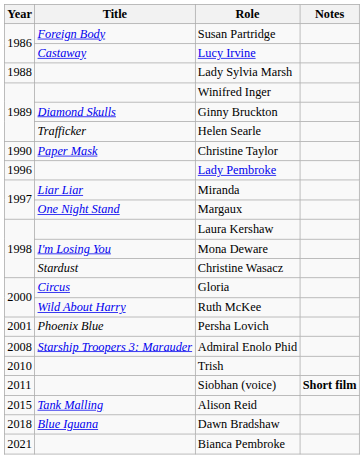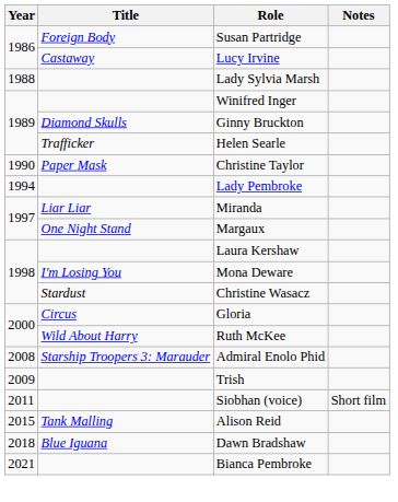Lady Pembroke | Year: 1996 -> 1994
- row: 2001 | Phoenix Blue | Persha Lovich
Trish | Year: 2010 -> 2009
Siobhan (voice) | Notes: bold -> normal
